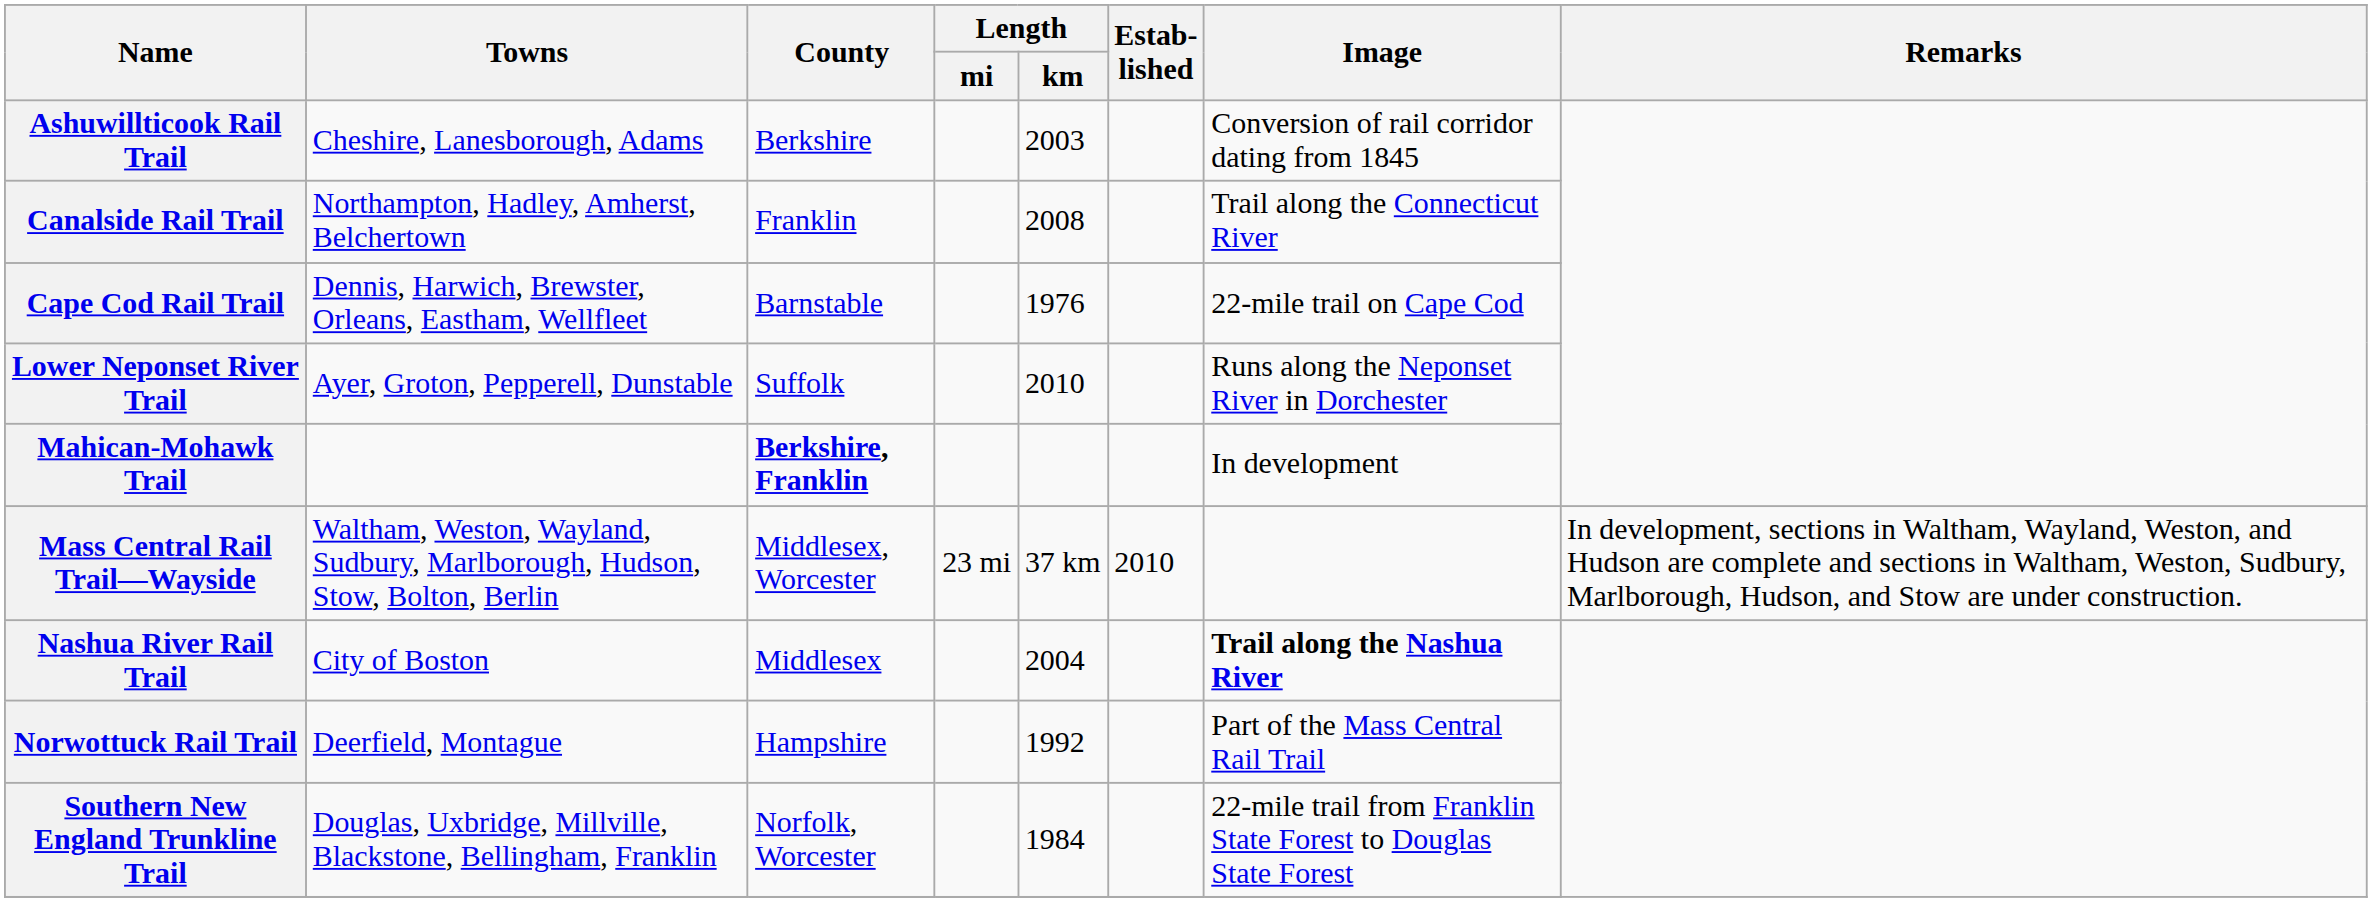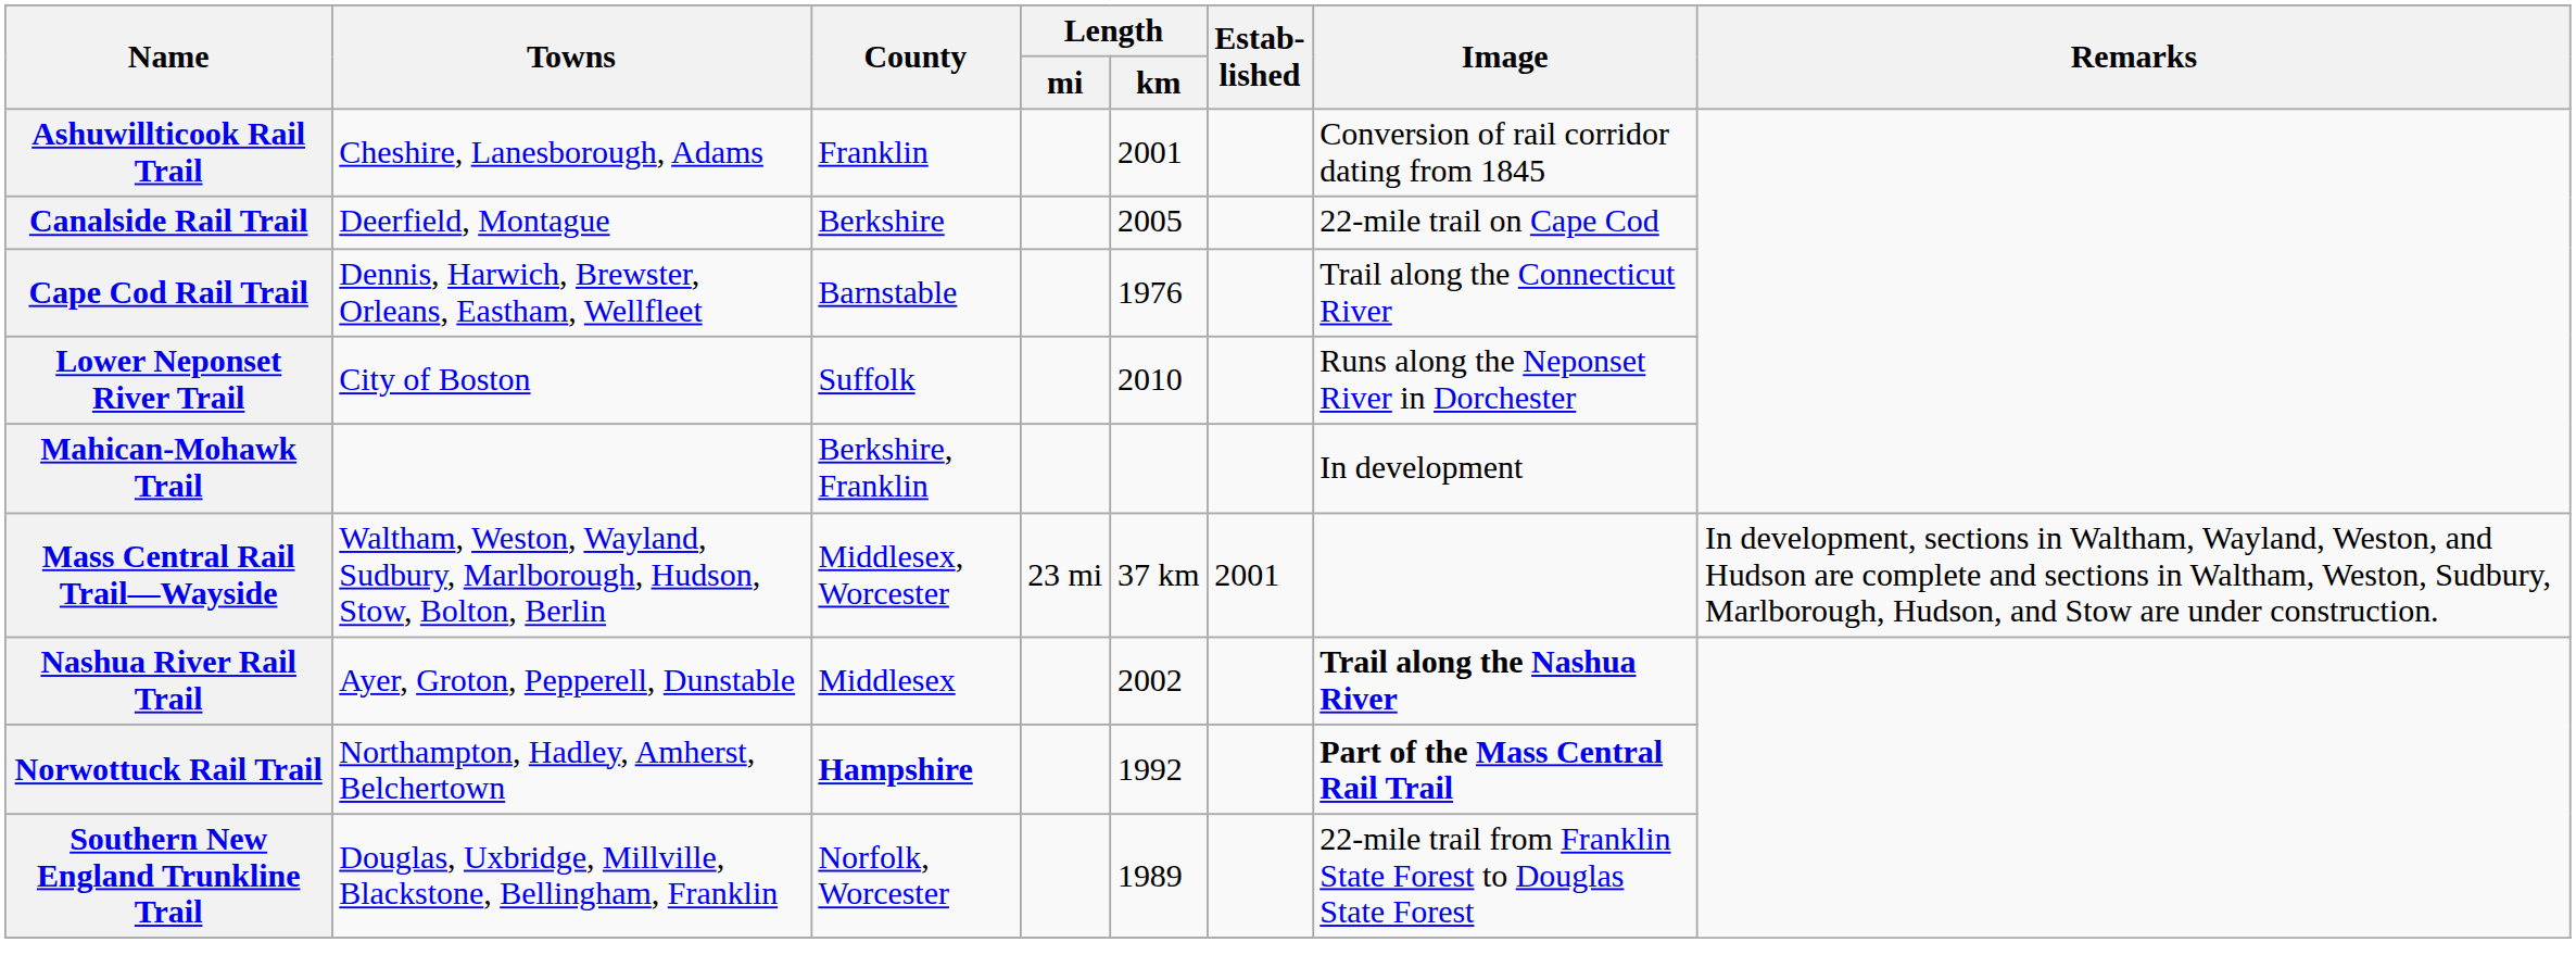Ashuwillticook Rail Trail | County: Berkshire -> Franklin
Ashuwillticook Rail Trail | Length / km: 2003 -> 2001
Canalside Rail Trail | Towns: Northampton, Hadley, Amherst, Belchertown -> Deerfield, Montague
Canalside Rail Trail | County: Franklin -> Berkshire
Canalside Rail Trail | Length / km: 2008 -> 2005
Canalside Rail Trail | Image: Trail along the Connecticut River -> 22-mile trail on Cape Cod
Cape Cod Rail Trail | Image: 22-mile trail on Cape Cod -> Trail along the Connecticut River
Lower Neponset River Trail | Towns: Ayer, Groton, Pepperell, Dunstable -> City of Boston
Mahican-Mohawk Trail | County: bold -> normal
Mass Central Rail Trail—Wayside | Estab- lished: 2010 -> 2001
Nashua River Rail Trail | Towns: City of Boston -> Ayer, Groton, Pepperell, Dunstable
Nashua River Rail Trail | Length / km: 2004 -> 2002
Norwottuck Rail Trail | Towns: Deerfield, Montague -> Northampton, Hadley, Amherst, Belchertown
Norwottuck Rail Trail | County: normal -> bold
Norwottuck Rail Trail | Image: normal -> bold
Southern New England Trunkline Trail | Length / km: 1984 -> 1989
